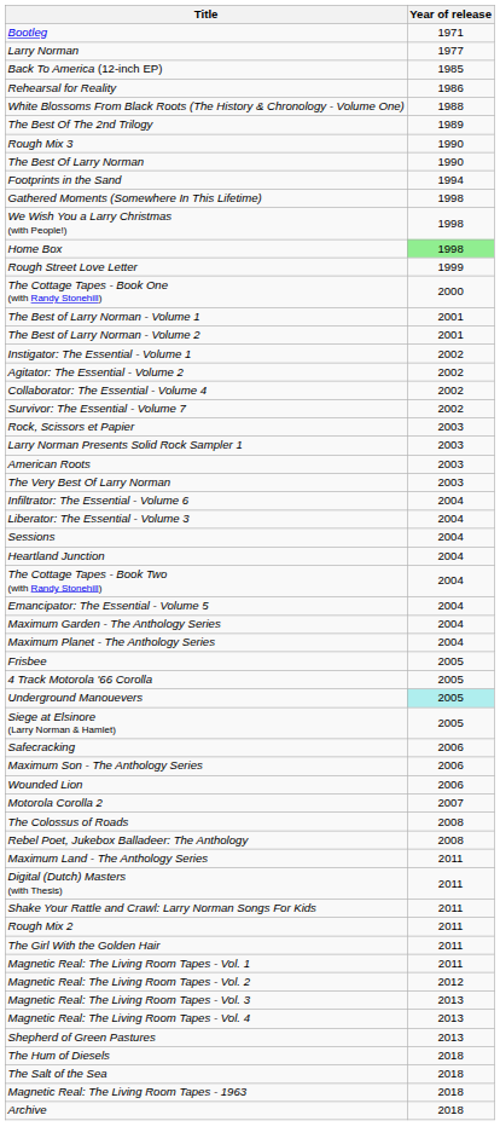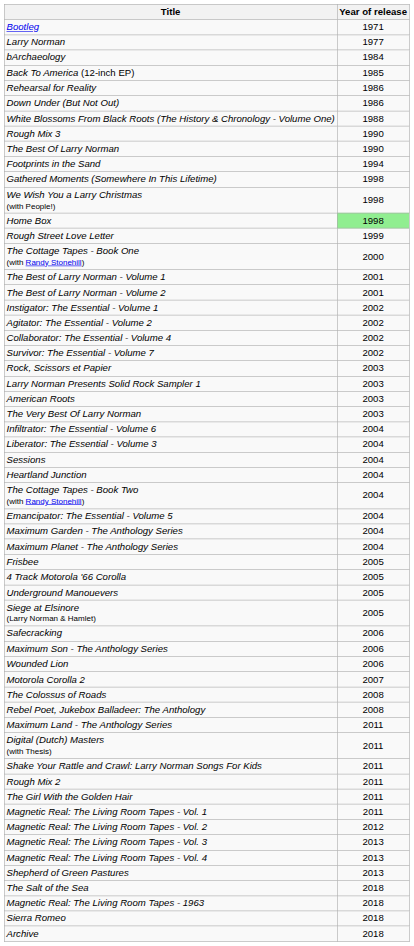+ row: bArchaeology | 1984
+ row: Down Under (But Not Out) | 1986
- row: The Best Of The 2nd Trilogy | 1989
Underground Manouevers | Year of release: paleturquoise background -> no background
- row: The Hum of Diesels | 2018
+ row: Sierra Romeo | 2018
